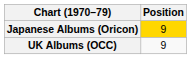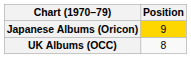UK Albums (OCC) | Position: 9 -> 8
